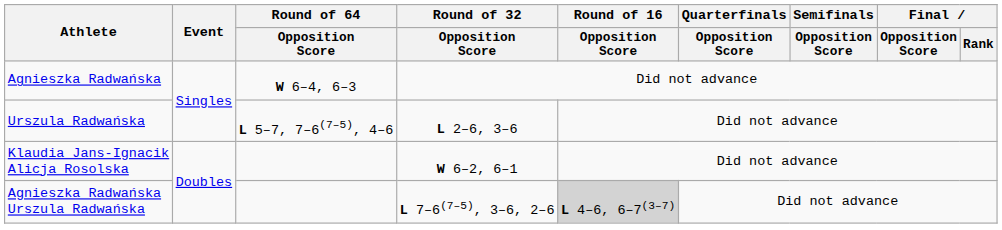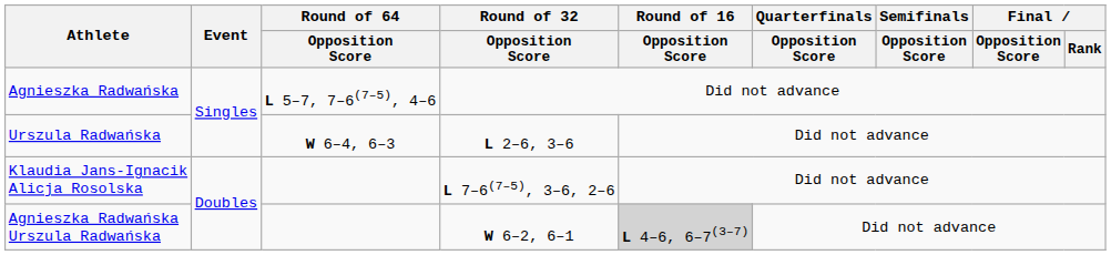Agnieszka Radwańska | Round of 64 / Opposition Score: W 6–4, 6–3 -> L 5–7, 7–6(7–5), 4–6
Urszula Radwańska | Round of 64 / Opposition Score: L 5–7, 7–6(7–5), 4–6 -> W 6–4, 6–3
Klaudia Jans-Ignacik Alicja Rosolska | Round of 32 / Opposition Score: W 6–2, 6–1 -> L 7–6(7–5), 3–6, 2–6
Agnieszka Radwańska Urszula Radwańska | Round of 32 / Opposition Score: L 7–6(7–5), 3–6, 2–6 -> W 6–2, 6–1
